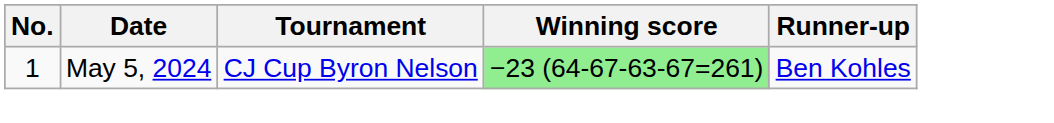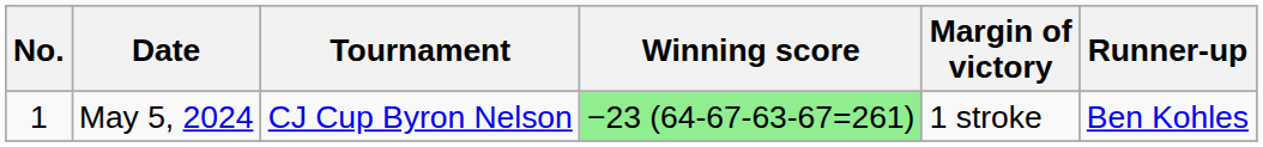+ column: Margin of victory | 1 stroke
